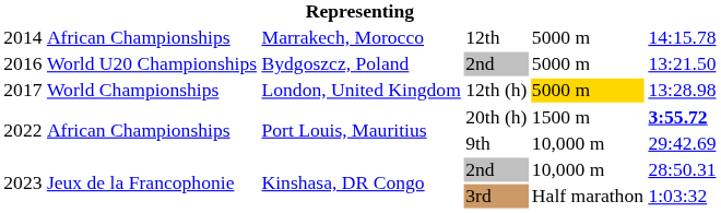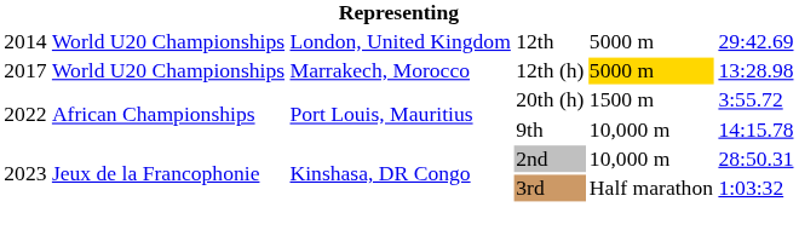12th | column 2: African Championships -> World U20 Championships
12th | column 3: Marrakech, Morocco -> London, United Kingdom
12th | column 6: 14:15.78 -> 29:42.69
- row: 2016 | World U20 Championships | Bydgoszcz, Poland | 2nd | 5000 m | 13:21.50
12th (h) | column 2: World Championships -> World U20 Championships
12th (h) | column 3: London, United Kingdom -> Marrakech, Morocco
20th (h) | column 6: bold -> normal
9th | column 6: 29:42.69 -> 14:15.78
